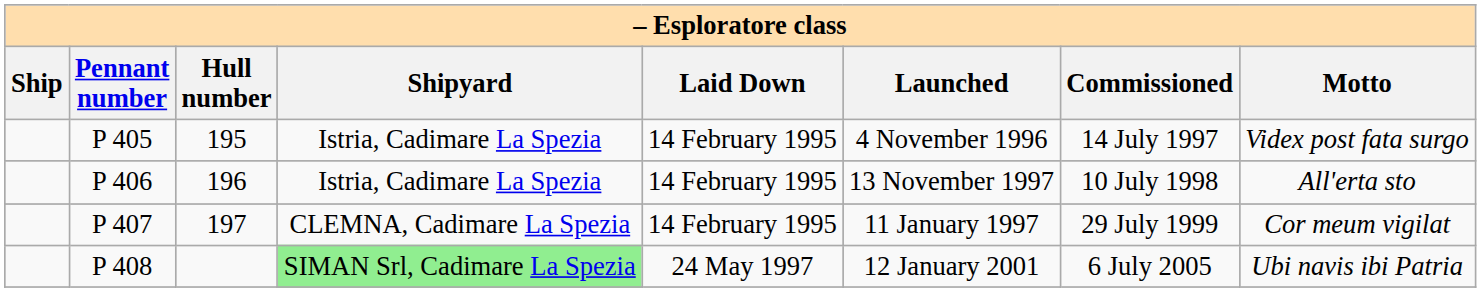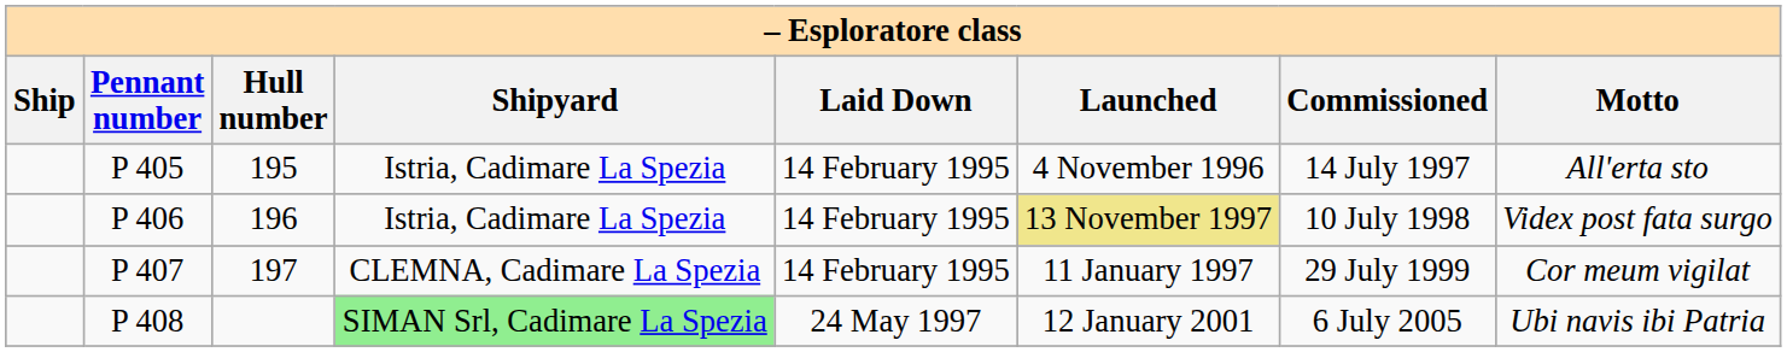P 405 | Motto: Videx post fata surgo -> All'erta sto
P 406 | Launched: no background -> khaki background
P 406 | Motto: All'erta sto -> Videx post fata surgo
